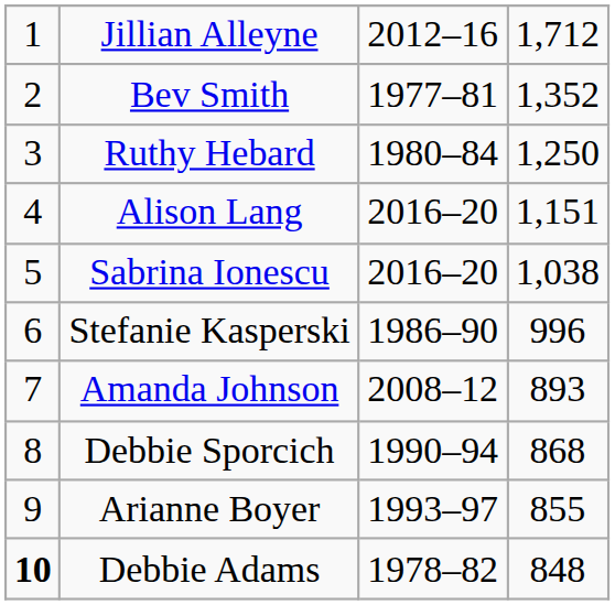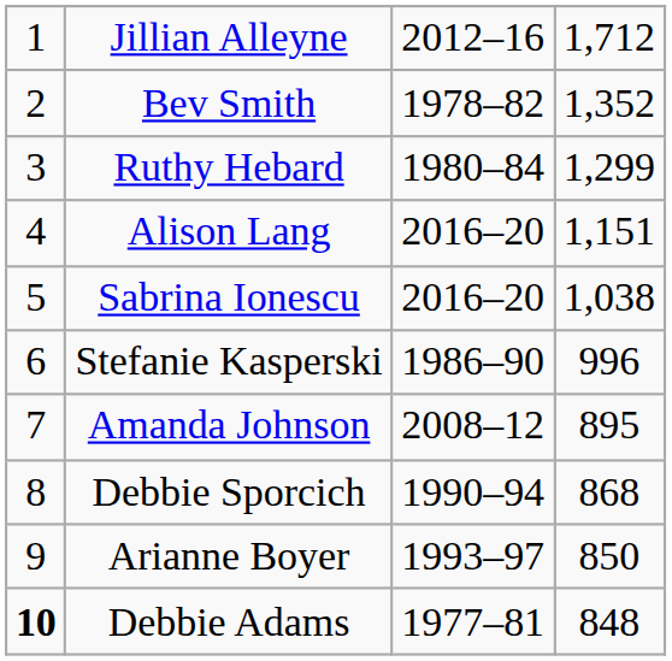Bev Smith | column 3: 1977–81 -> 1978–82
Ruthy Hebard | column 4: 1,250 -> 1,299
Amanda Johnson | column 4: 893 -> 895
Arianne Boyer | column 4: 855 -> 850
Debbie Adams | column 3: 1978–82 -> 1977–81
